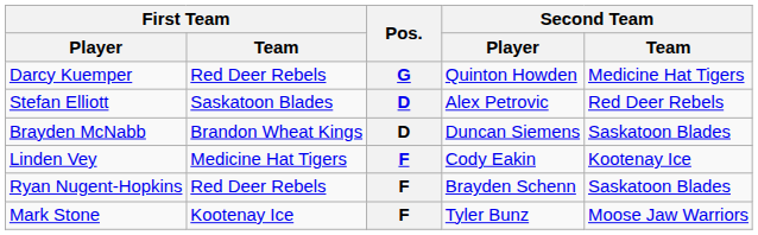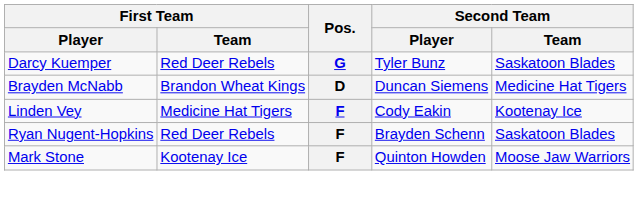Darcy Kuemper | Second Team / Player: Quinton Howden -> Tyler Bunz
Darcy Kuemper | Second Team / Team: Medicine Hat Tigers -> Saskatoon Blades
- row: Stefan Elliott | Saskatoon Blades | D | Alex Petrovic | Red Deer Rebels
Brayden McNabb | Second Team / Team: Saskatoon Blades -> Medicine Hat Tigers
Mark Stone | Second Team / Player: Tyler Bunz -> Quinton Howden
